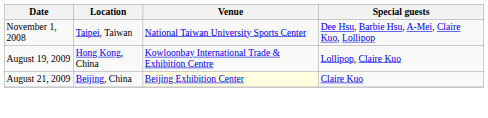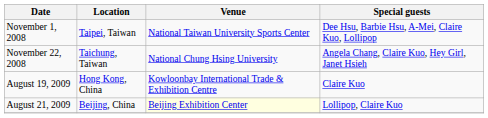+ row: November 22, 2008 | Taichung, Taiwan | National Chung Hsing University | Angela Chang, Claire Kuo, Hey Girl, Janet Hsieh
August 19, 2009 | Special guests: Lollipop, Claire Kuo -> Claire Kuo
August 21, 2009 | Special guests: Claire Kuo -> Lollipop, Claire Kuo
